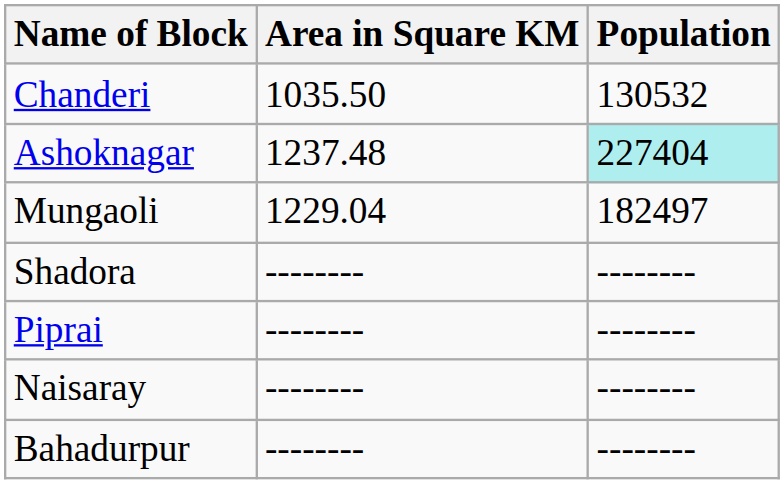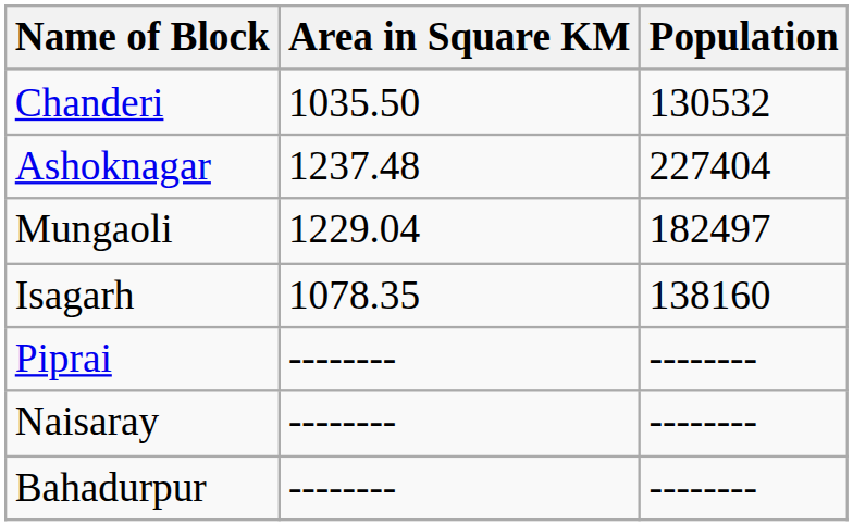Ashoknagar | Population: paleturquoise background -> no background
+ row: Isagarh | 1078.35 | 138160
- row: Shadora | -------- | --------
